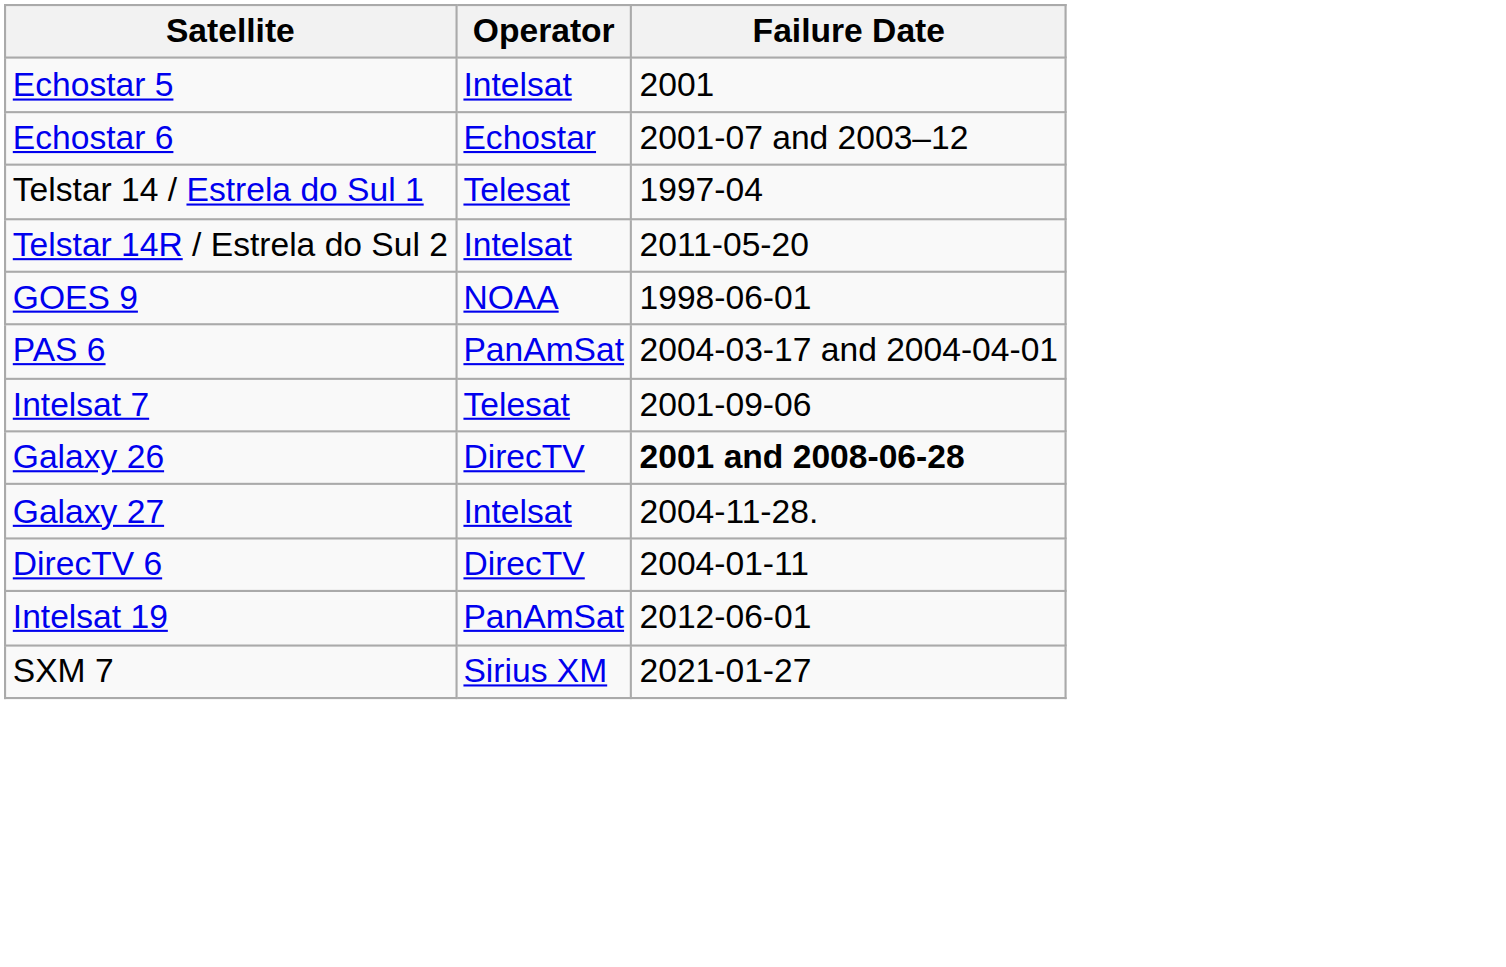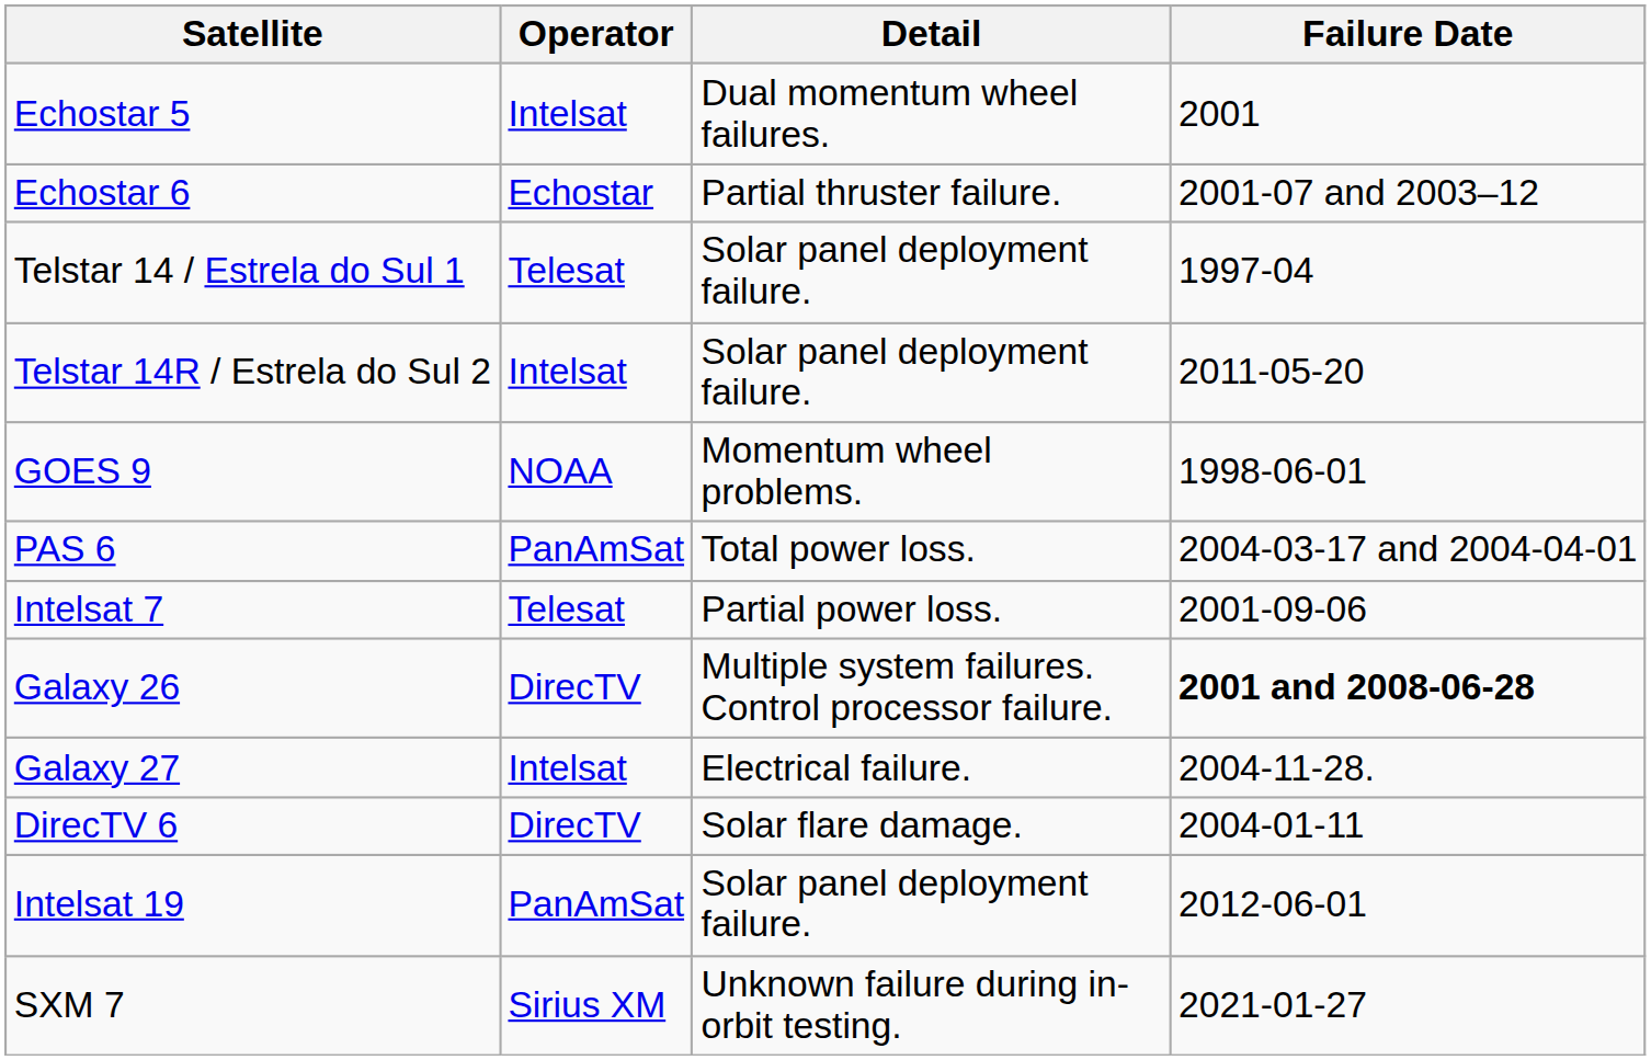+ column: Detail | Dual momentum wheel failures. | Partial thruster failure. | Solar panel deployment failure. | Solar panel deployment failure. | Momentum wheel problems. | Total power loss. | Partial power loss. | Multiple system failures. Control processor failure. | Electrical failure. | Solar flare damage. | Solar panel deployment failure. | Unknown failure during in-orbit testing.
